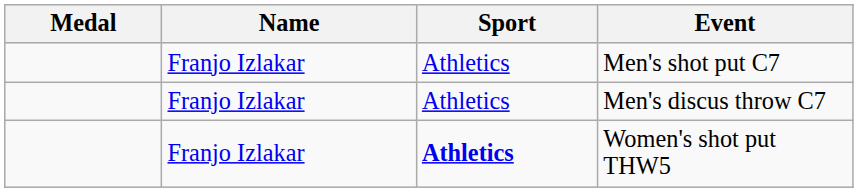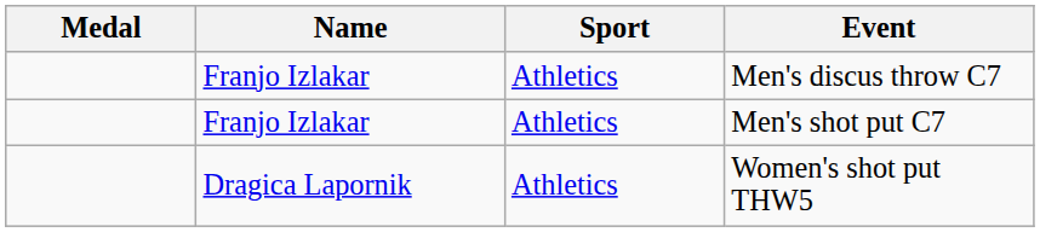rows swapped: Men's discus throw C7 <-> Men's shot put C7
Women's shot put THW5 | Name: Franjo Izlakar -> Dragica Lapornik
Women's shot put THW5 | Sport: bold -> normal
